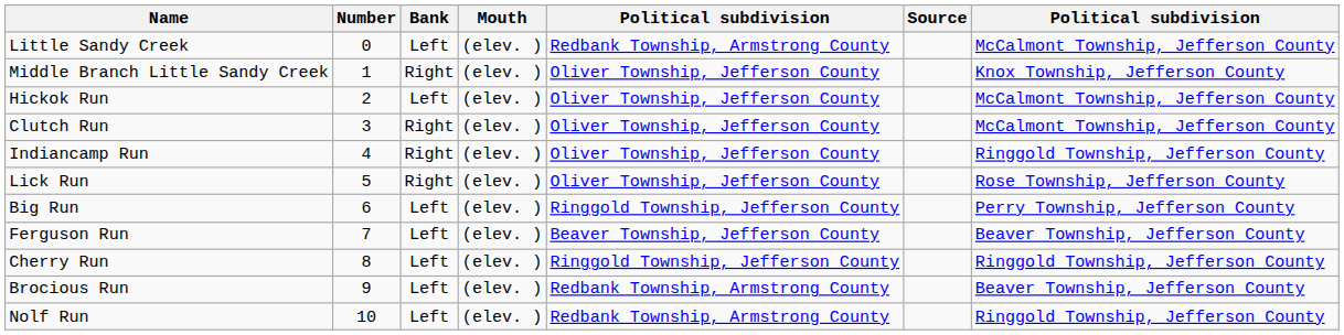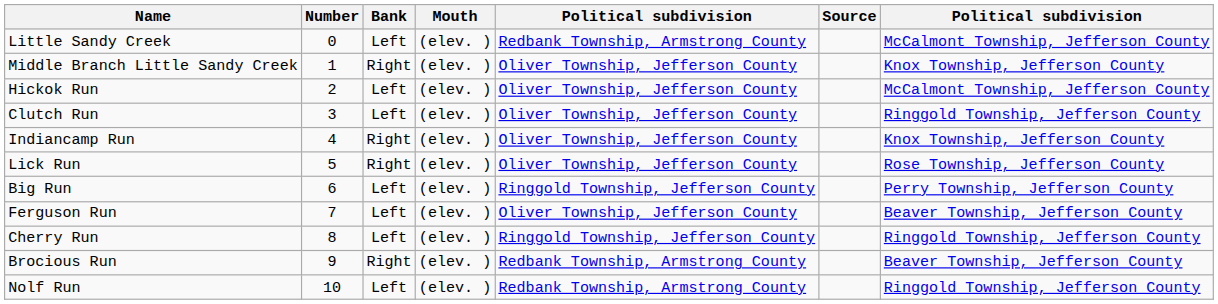Clutch Run | Bank: Right -> Left
Clutch Run | column 7: McCalmont Township, Jefferson County -> Ringgold Township, Jefferson County
Indiancamp Run | column 7: Ringgold Township, Jefferson County -> Knox Township, Jefferson County
Ferguson Run | column 5: Beaver Township, Jefferson County -> Oliver Township, Jefferson County
Brocious Run | Bank: Left -> Right
